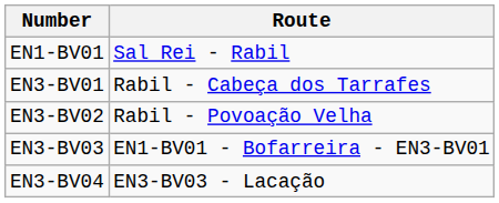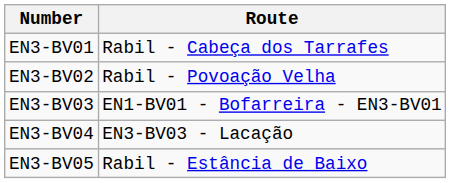- row: EN1-BV01 | Sal Rei - Rabil
+ row: EN3-BV05 | Rabil - Estância de Baixo
